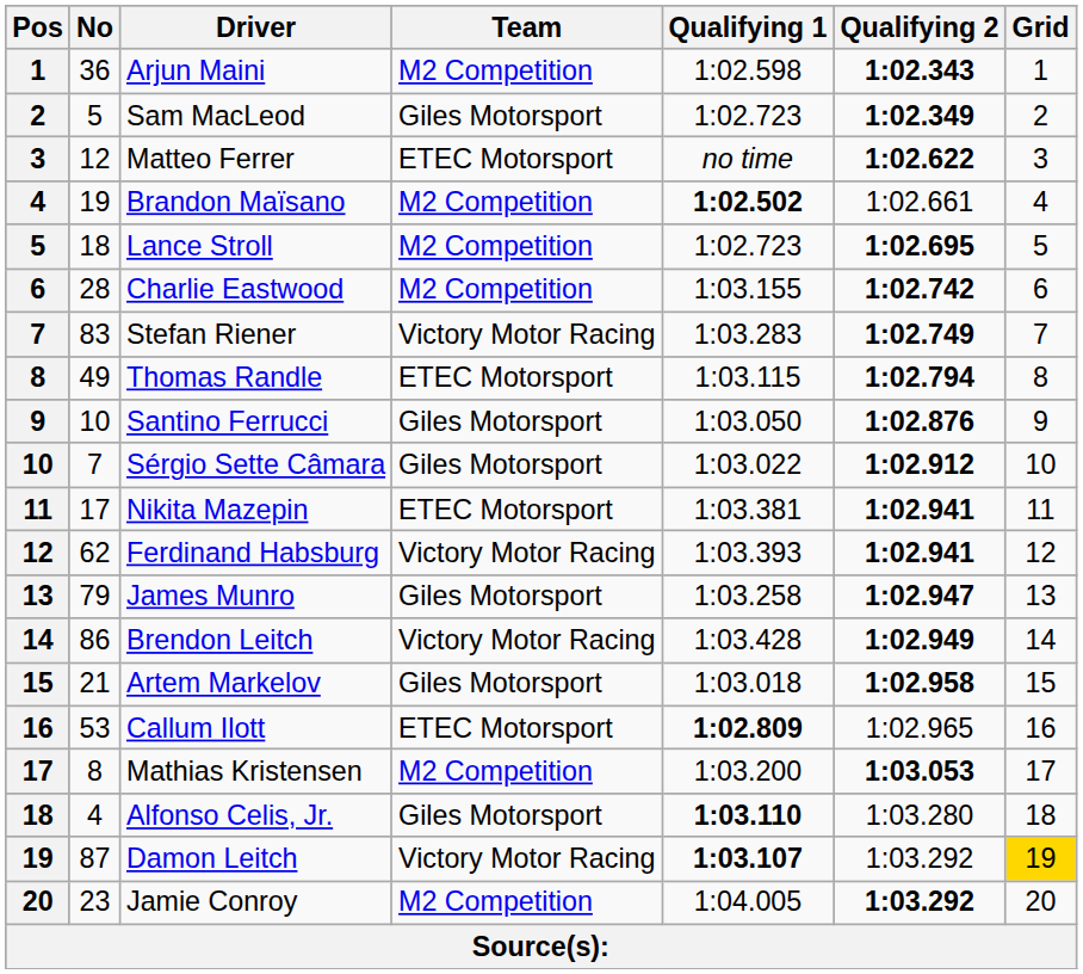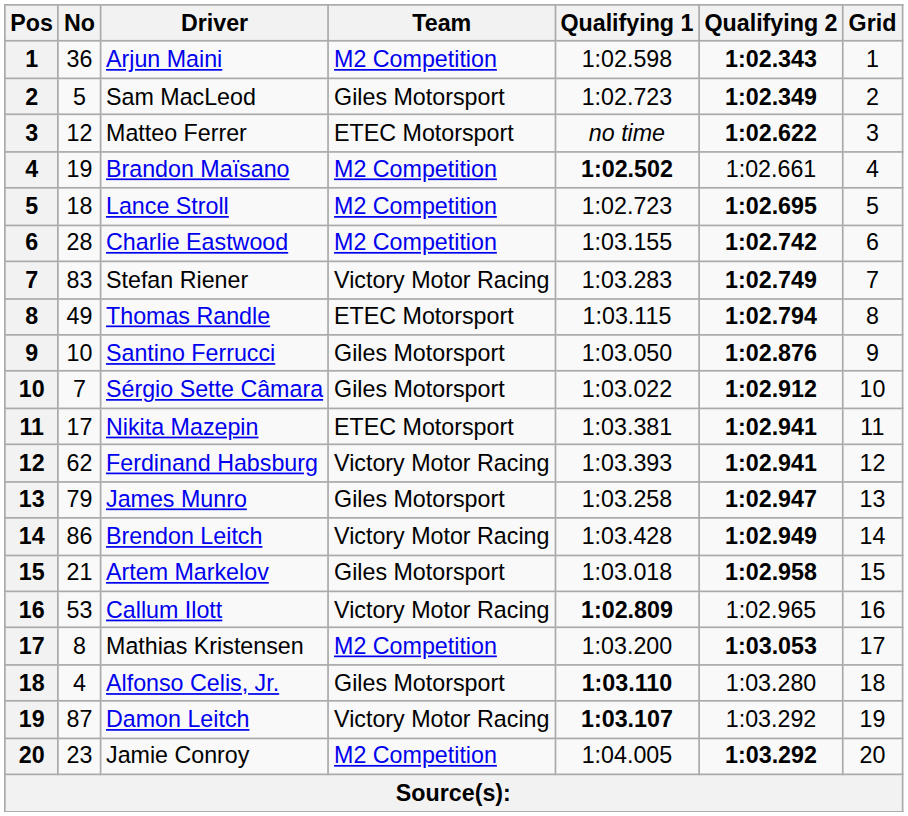Callum Ilott | Team: ETEC Motorsport -> Victory Motor Racing
Damon Leitch | Grid: gold background -> no background
